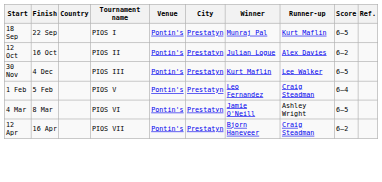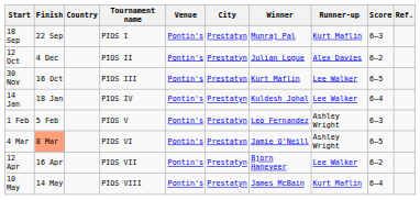18 Sep | Score: 6–5 -> 6–3
12 Oct | Finish: 16 Oct -> 4 Dec
30 Nov | Finish: 4 Dec -> 16 Oct
+ row: 14 Jan | 18 Jan | PIOS IV | Pontin's | Prestatyn | Kuldesh Johal | Lee Walker | 6–4
1 Feb | Runner-up: Craig Steadman -> Ashley Wright
1 Feb | Score: 6–4 -> 6–3
4 Mar | Finish: no background -> lightsalmon background
12 Apr | Runner-up: Craig Steadman -> Lee Walker
+ row: 10 May | 14 May | PIOS VIII | Pontin's | Prestatyn | James McBain | Kurt Maflin | 6–4
